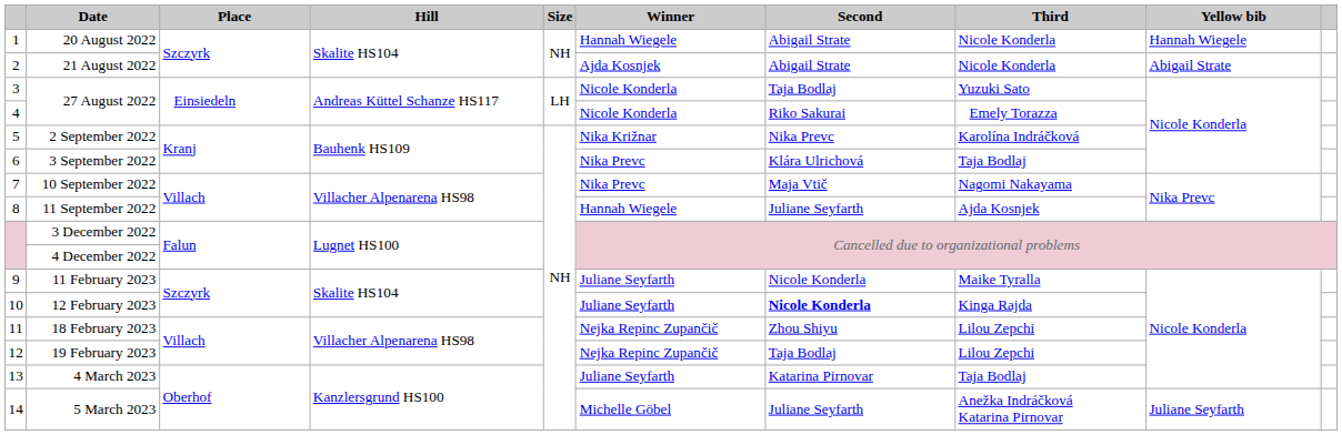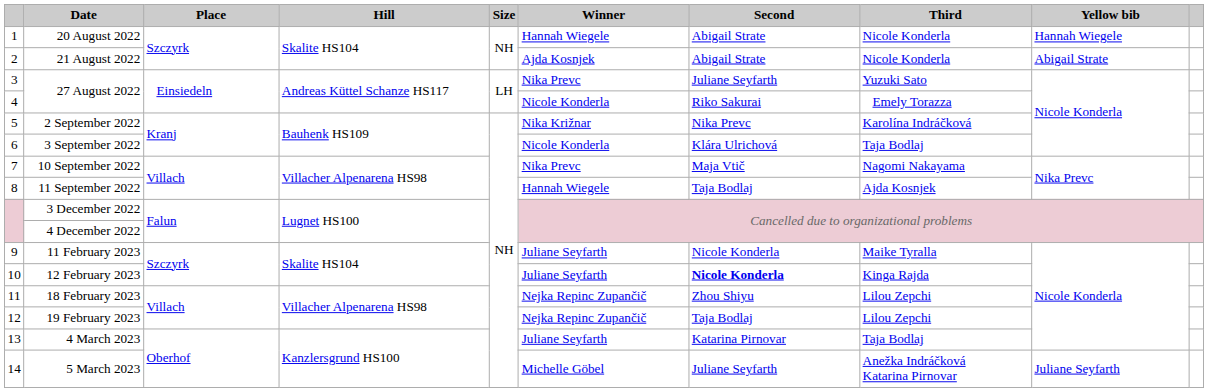3 / 27 August 2022 | Winner: Nicole Konderla -> Nika Prevc
3 / 27 August 2022 | Second: Taja Bodlaj -> Juliane Seyfarth
3 September 2022 | Winner: Nika Prevc -> Nicole Konderla
11 September 2022 | Second: Juliane Seyfarth -> Taja Bodlaj
